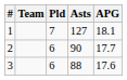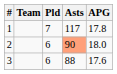1 | Asts: 127 -> 117
1 | APG: 18.1 -> 17.8
2 | Asts: no background -> lightsalmon background
2 | APG: 17.7 -> 18.0
